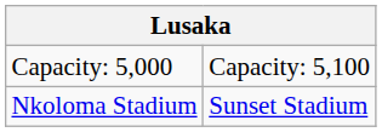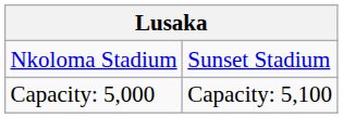rows swapped: Nkoloma Stadium <-> Capacity: 5,000
